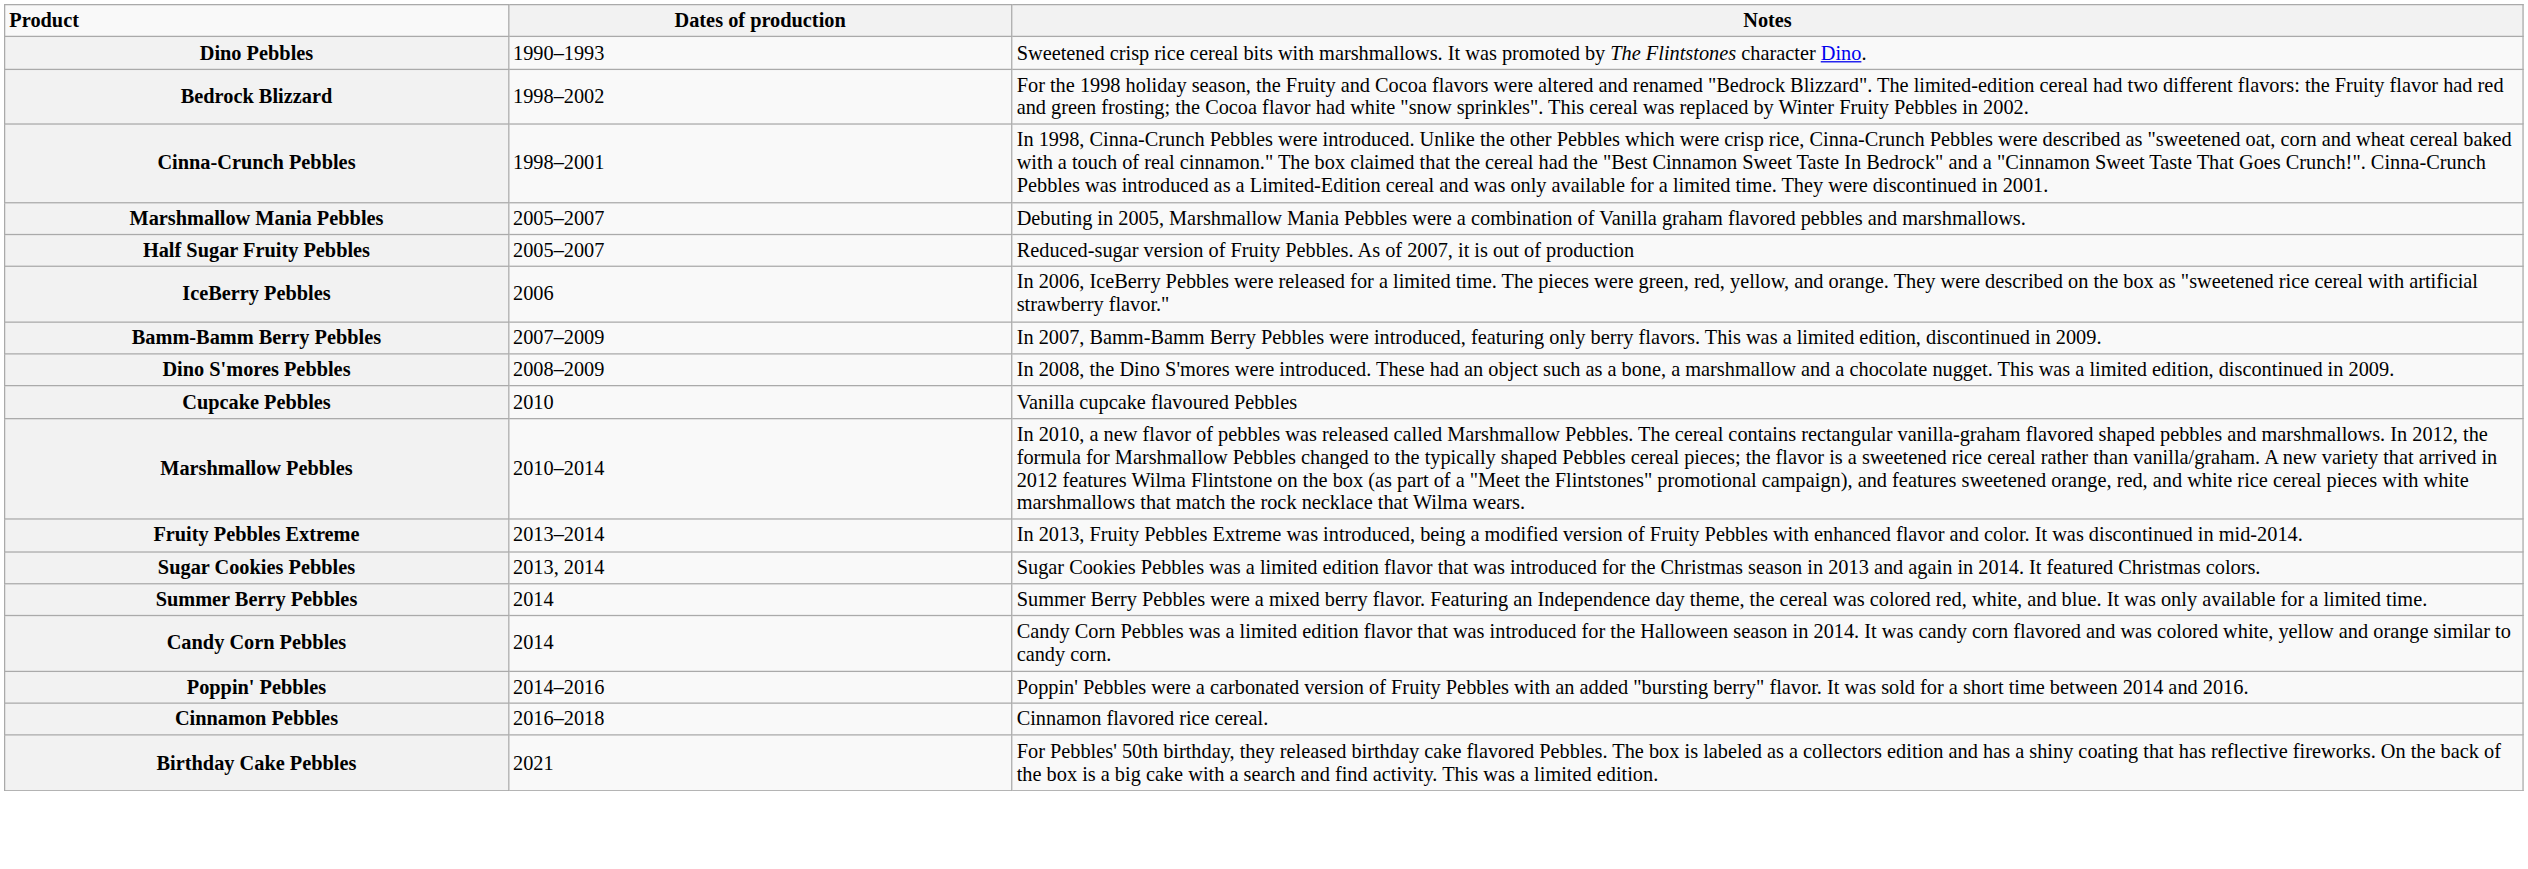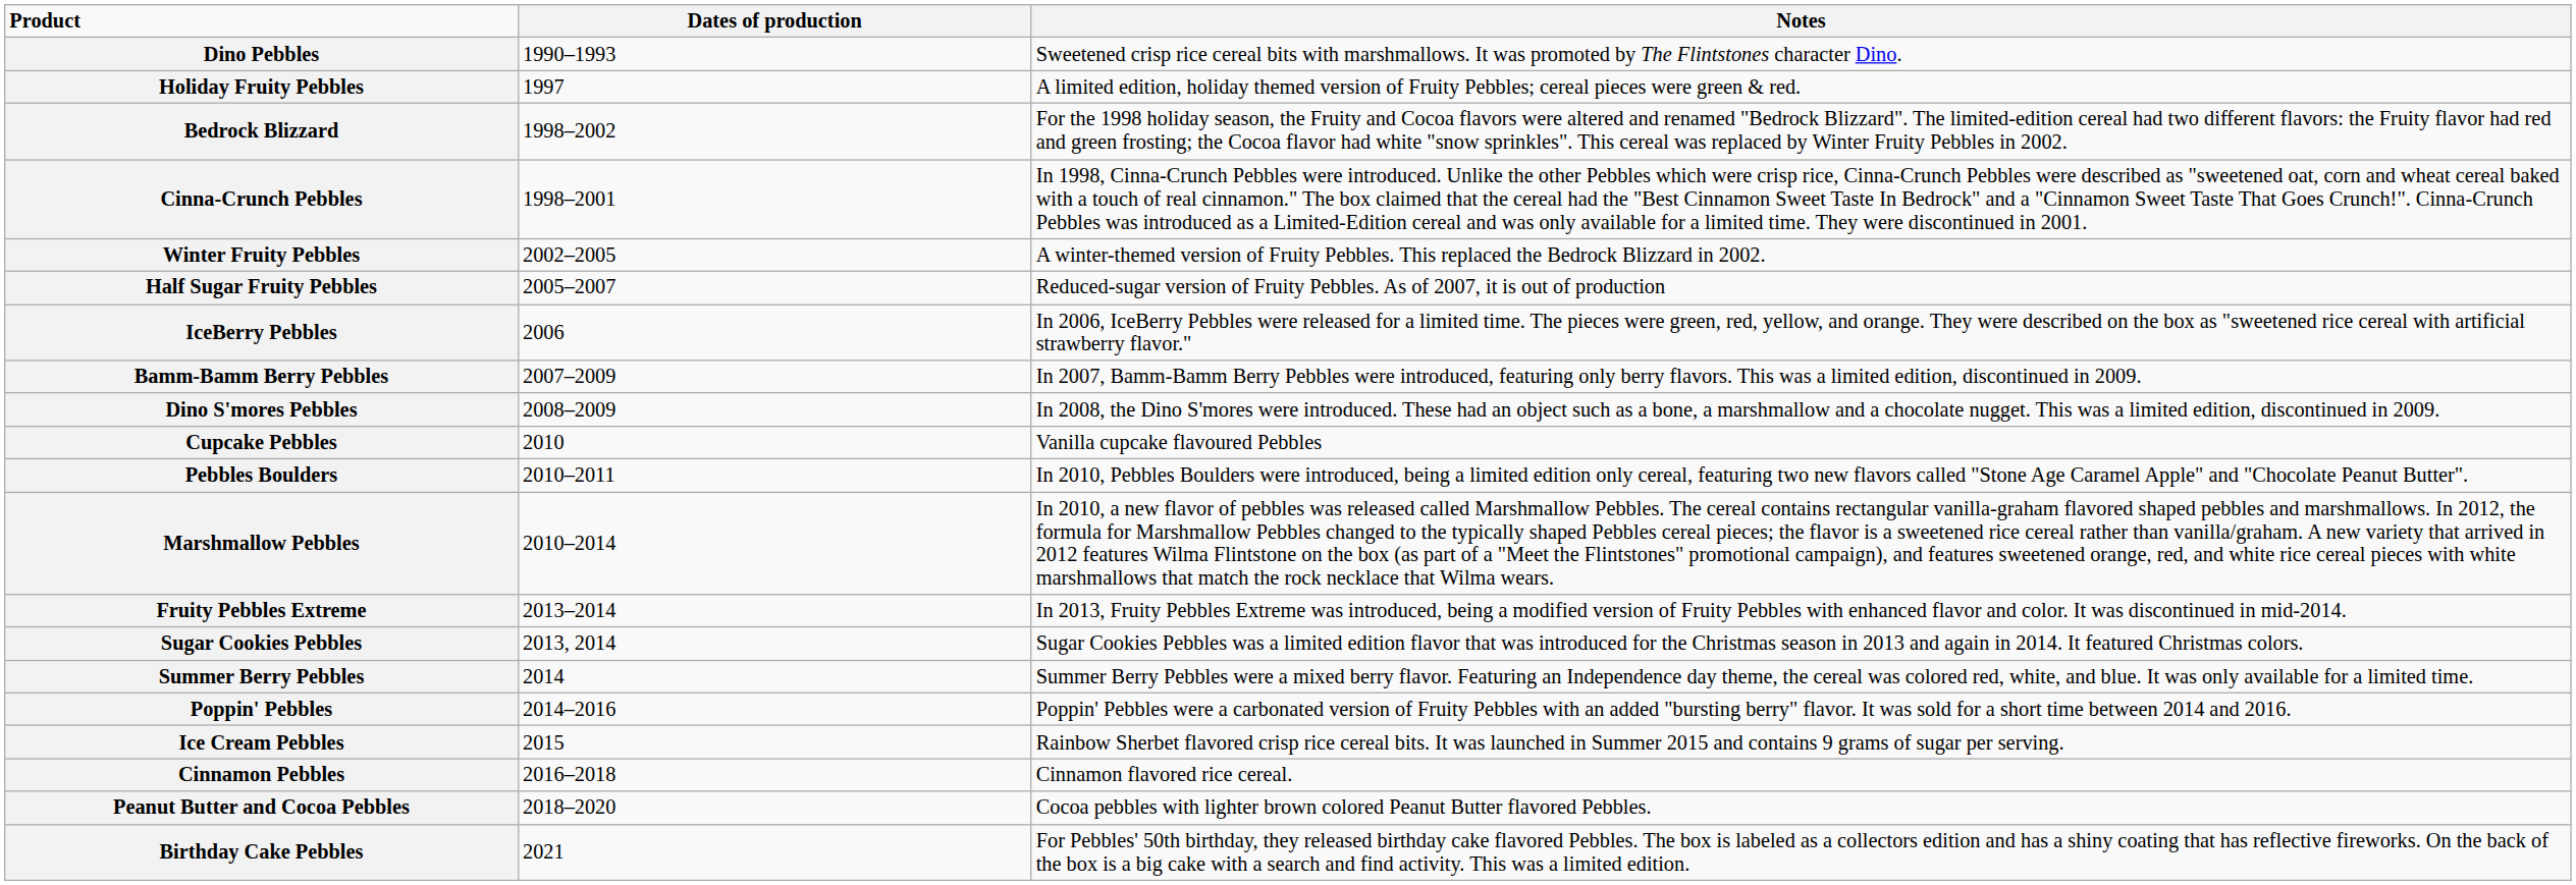+ row: Holiday Fruity Pebbles | 1997 | A limited edition, holiday themed version of Fruity Pebbles; cereal pieces were green & red.
+ row: Winter Fruity Pebbles | 2002–2005 | A winter-themed version of Fruity Pebbles. This replaced the Bedrock Blizzard in 2002.
- row: Marshmallow Mania Pebbles | 2005–2007 | Debuting in 2005, Marshmallow Mania Pebbles were a combination of Vanilla graham flavored pebbles and marshmallows.
+ row: Pebbles Boulders | 2010–2011 | In 2010, Pebbles Boulders were introduced, being a limited edition only cereal, featuring two new flavors called "Stone Age Caramel Apple" and "Chocolate Peanut Butter".
- row: Candy Corn Pebbles | 2014 | Candy Corn Pebbles was a limited edition flavor that was introduced for the Halloween season in 2014. It was candy corn flavored and was colored white, yellow and orange similar to candy corn.
+ row: Ice Cream Pebbles | 2015 | Rainbow Sherbet flavored crisp rice cereal bits. It was launched in Summer 2015 and contains 9 grams of sugar per serving.
+ row: Peanut Butter and Cocoa Pebbles | 2018–2020 | Cocoa pebbles with lighter brown colored Peanut Butter flavored Pebbles.
